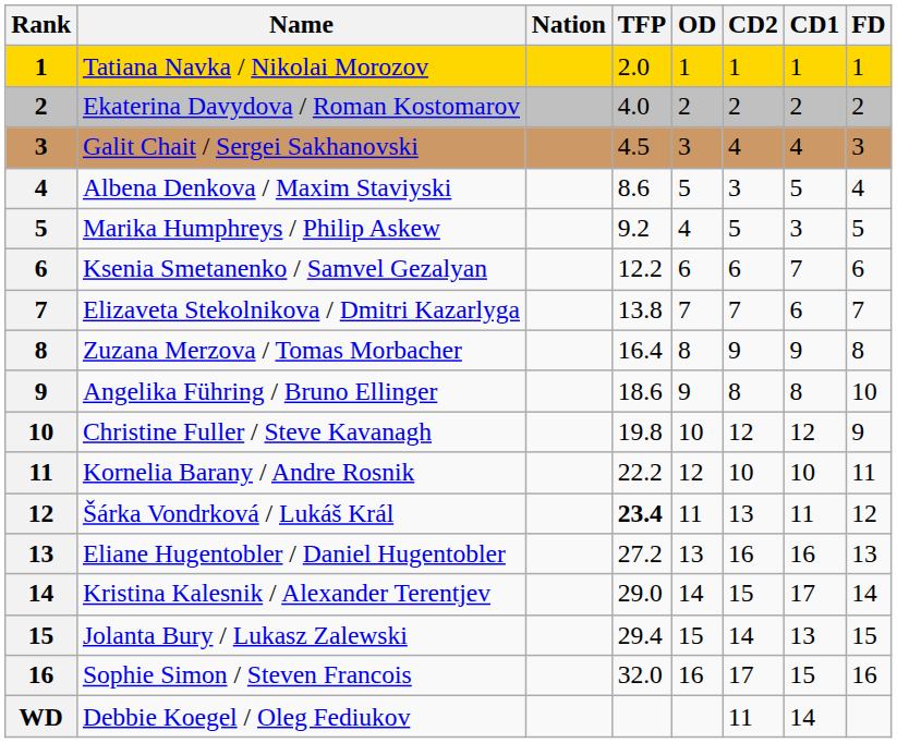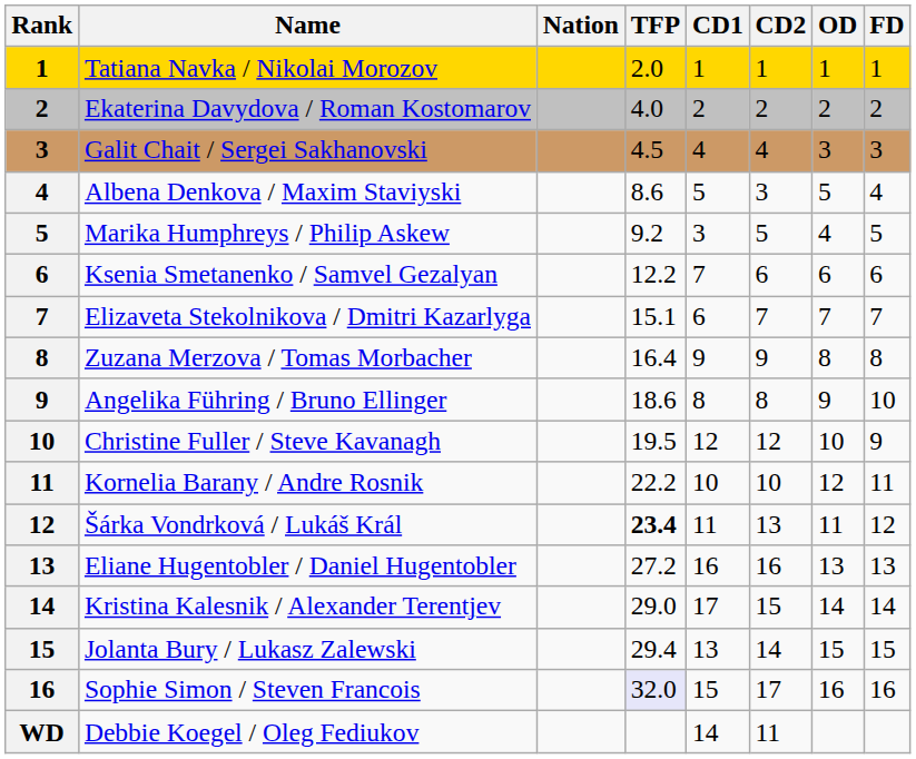columns swapped: CD1 <-> OD
Elizaveta Stekolnikova / Dmitri Kazarlyga | TFP: 13.8 -> 15.1
Christine Fuller / Steve Kavanagh | TFP: 19.8 -> 19.5
Sophie Simon / Steven Francois | TFP: no background -> lavender background
